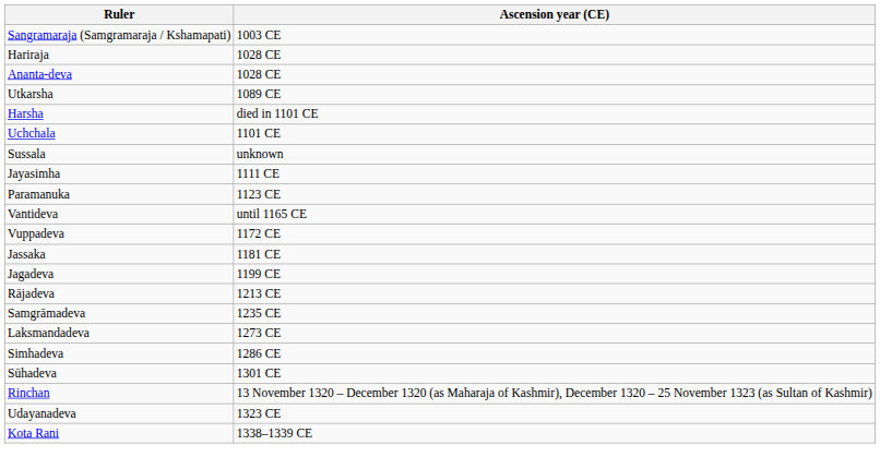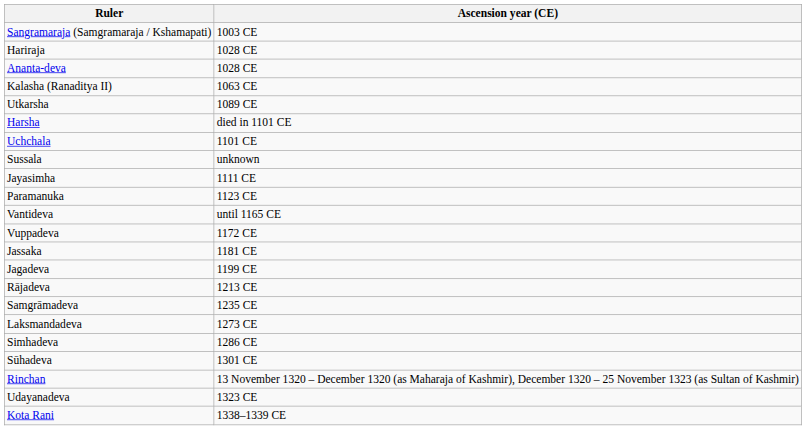+ row: Kalasha (Ranaditya II) | 1063 CE
